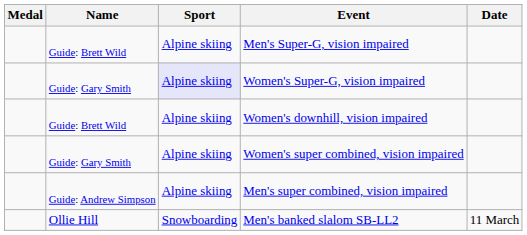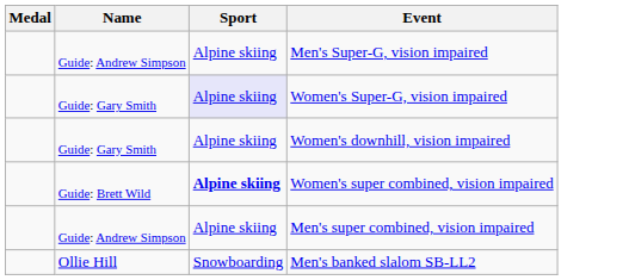- column: Date | 11 March
Men's Super-G, vision impaired | Name: Guide: Brett Wild -> Guide: Andrew Simpson
Women's downhill, vision impaired | Name: Guide: Brett Wild -> Guide: Gary Smith
Women's super combined, vision impaired | Name: Guide: Gary Smith -> Guide: Brett Wild
Women's super combined, vision impaired | Sport: normal -> bold
